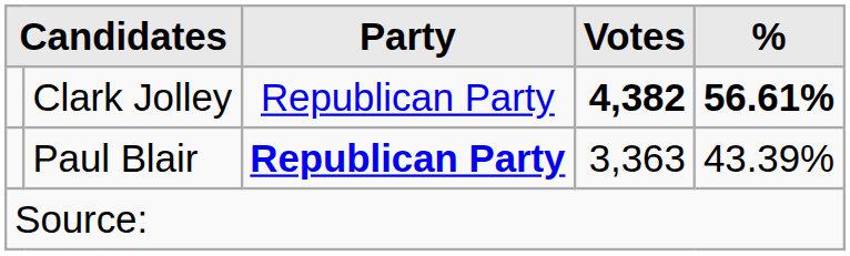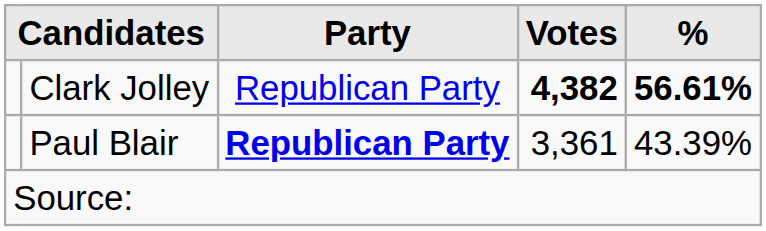Paul Blair | Votes: 3,363 -> 3,361
